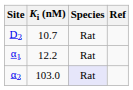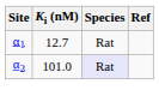- row: D2 | 10.7 | Rat
α1 | Ki (nM): 12.2 -> 12.7
α2 | Ki (nM): 103.0 -> 101.0
